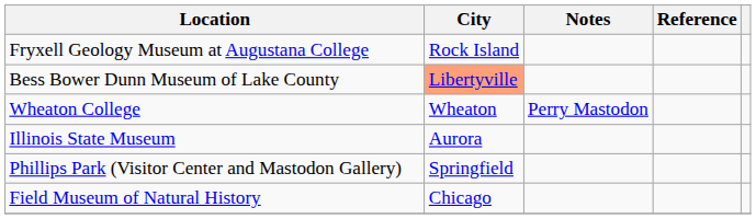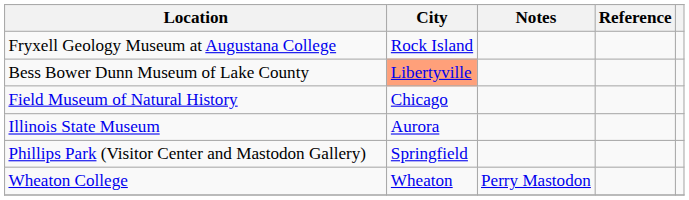rows swapped: Field Museum of Natural History <-> Wheaton College
